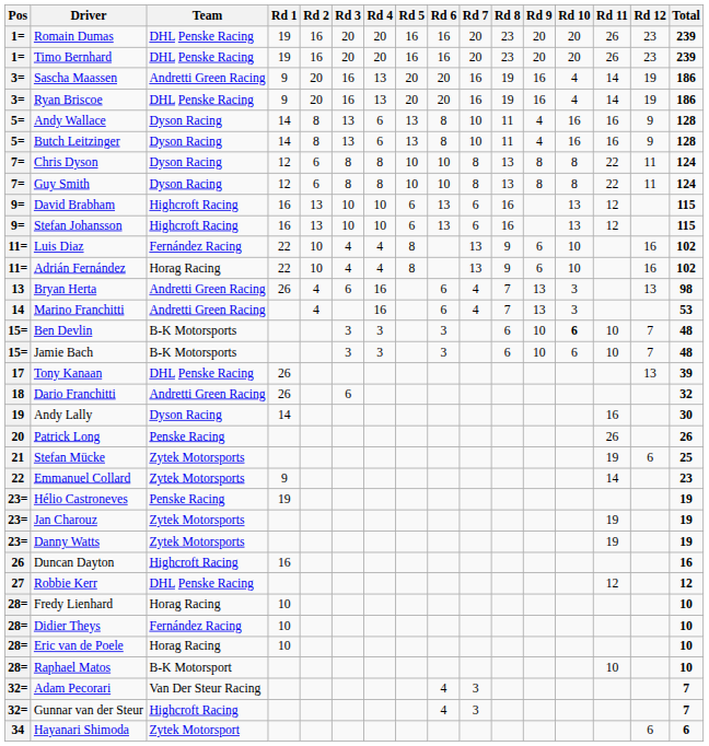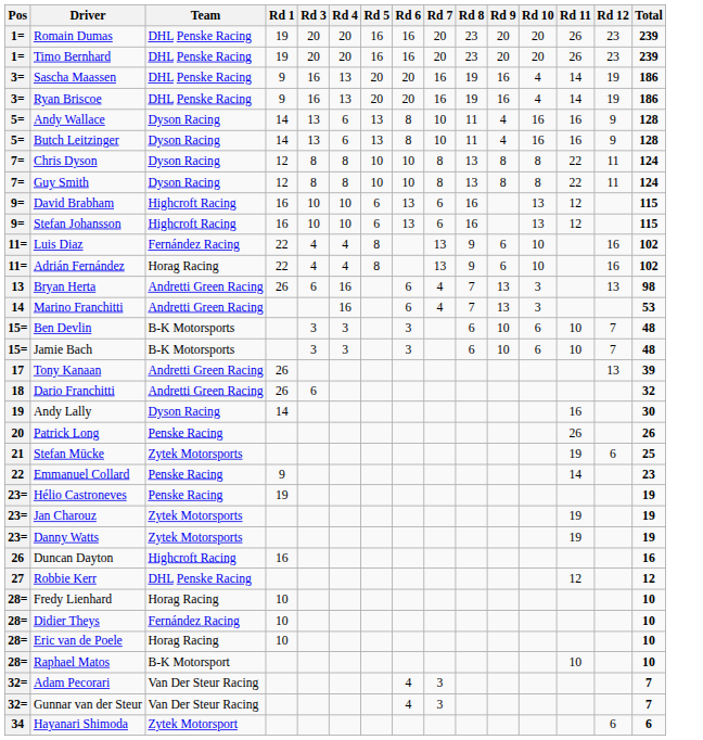- column: Rd 2 | 16 | 16 | 20 | 20 | 8 | 8 | 6 | 6 | 13 | 13 | 10 | 10 | 4 | 4
Sascha Maassen | Team: Andretti Green Racing -> DHL Penske Racing
Ben Devlin | Rd 10: bold -> normal
Tony Kanaan | Team: DHL Penske Racing -> Andretti Green Racing
Emmanuel Collard | Team: Zytek Motorsports -> Penske Racing
Gunnar van der Steur | Team: Highcroft Racing -> Van Der Steur Racing
